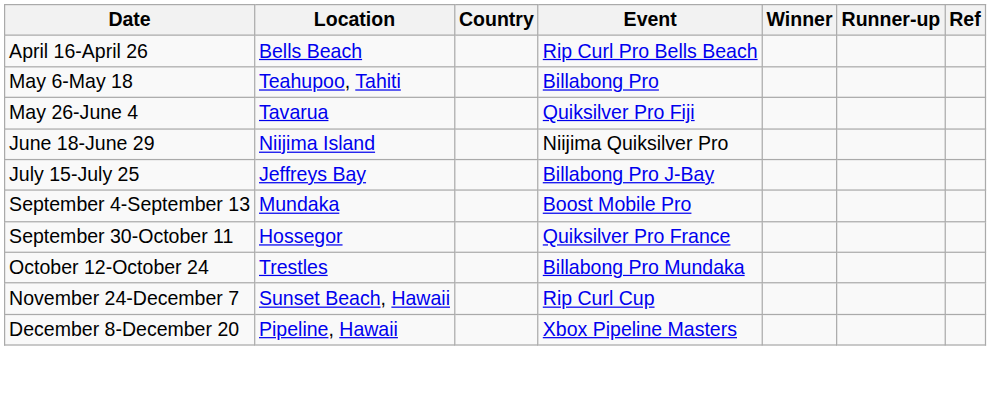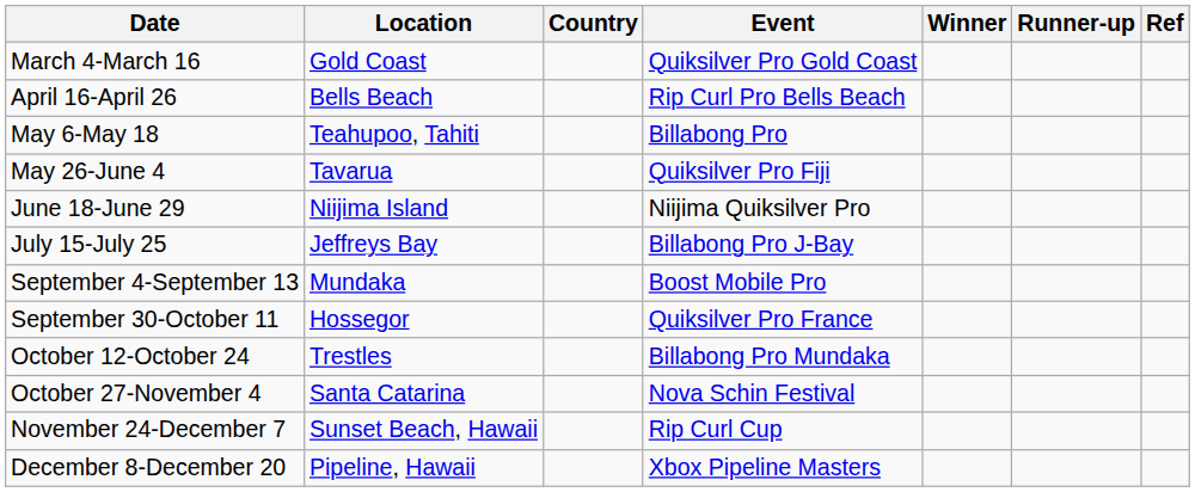+ row: March 4-March 16 | Gold Coast | Quiksilver Pro Gold Coast
+ row: October 27-November 4 | Santa Catarina | Nova Schin Festival
